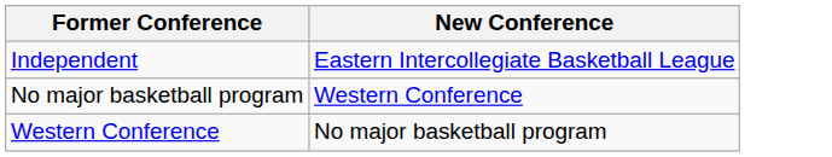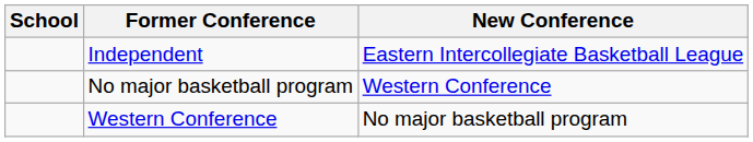+ column: School
